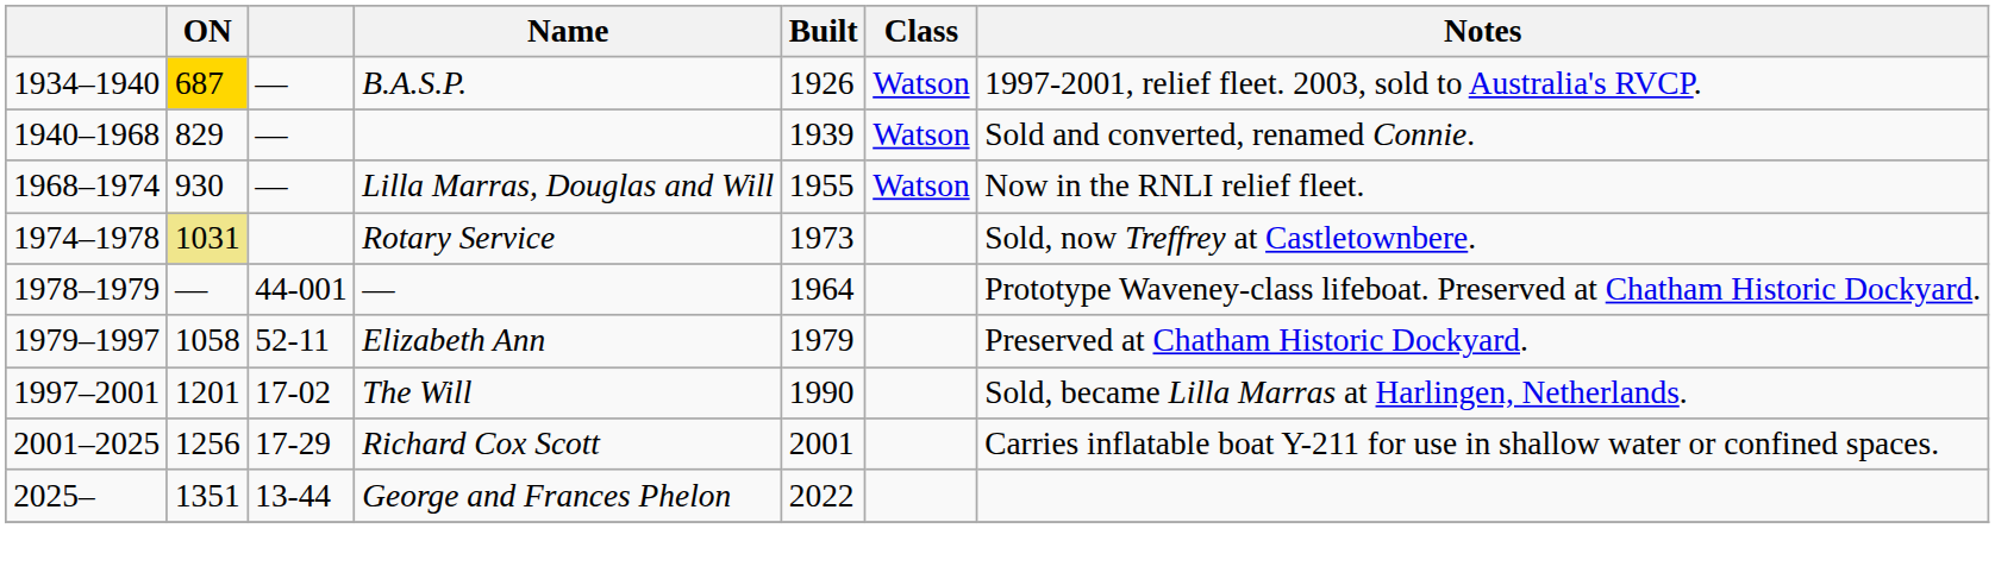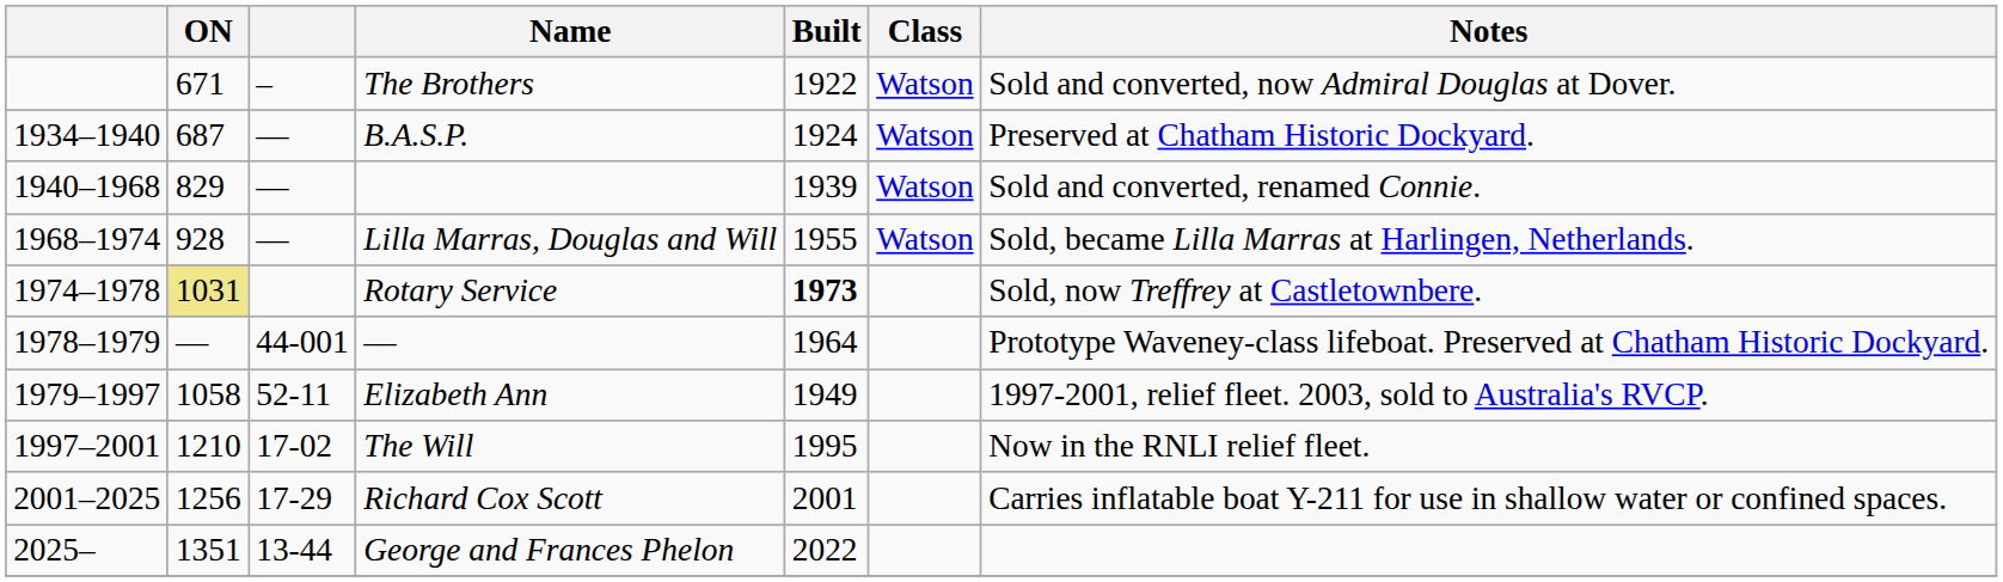+ row: 671 | – | The Brothers | 1922 | Watson | Sold and converted, now Admiral Douglas at Dover.
B.A.S.P. | ON: gold background -> no background
B.A.S.P. | Built: 1926 -> 1924
B.A.S.P. | Notes: 1997-2001, relief fleet. 2003, sold to Australia's RVCP. -> Preserved at Chatham Historic Dockyard.
Lilla Marras, Douglas and Will | ON: 930 -> 928
Lilla Marras, Douglas and Will | Notes: Now in the RNLI relief fleet. -> Sold, became Lilla Marras at Harlingen, Netherlands.
Rotary Service | Built: normal -> bold
Elizabeth Ann | Built: 1979 -> 1949
Elizabeth Ann | Notes: Preserved at Chatham Historic Dockyard. -> 1997-2001, relief fleet. 2003, sold to Australia's RVCP.
The Will | ON: 1201 -> 1210
The Will | Built: 1990 -> 1995
The Will | Notes: Sold, became Lilla Marras at Harlingen, Netherlands. -> Now in the RNLI relief fleet.
